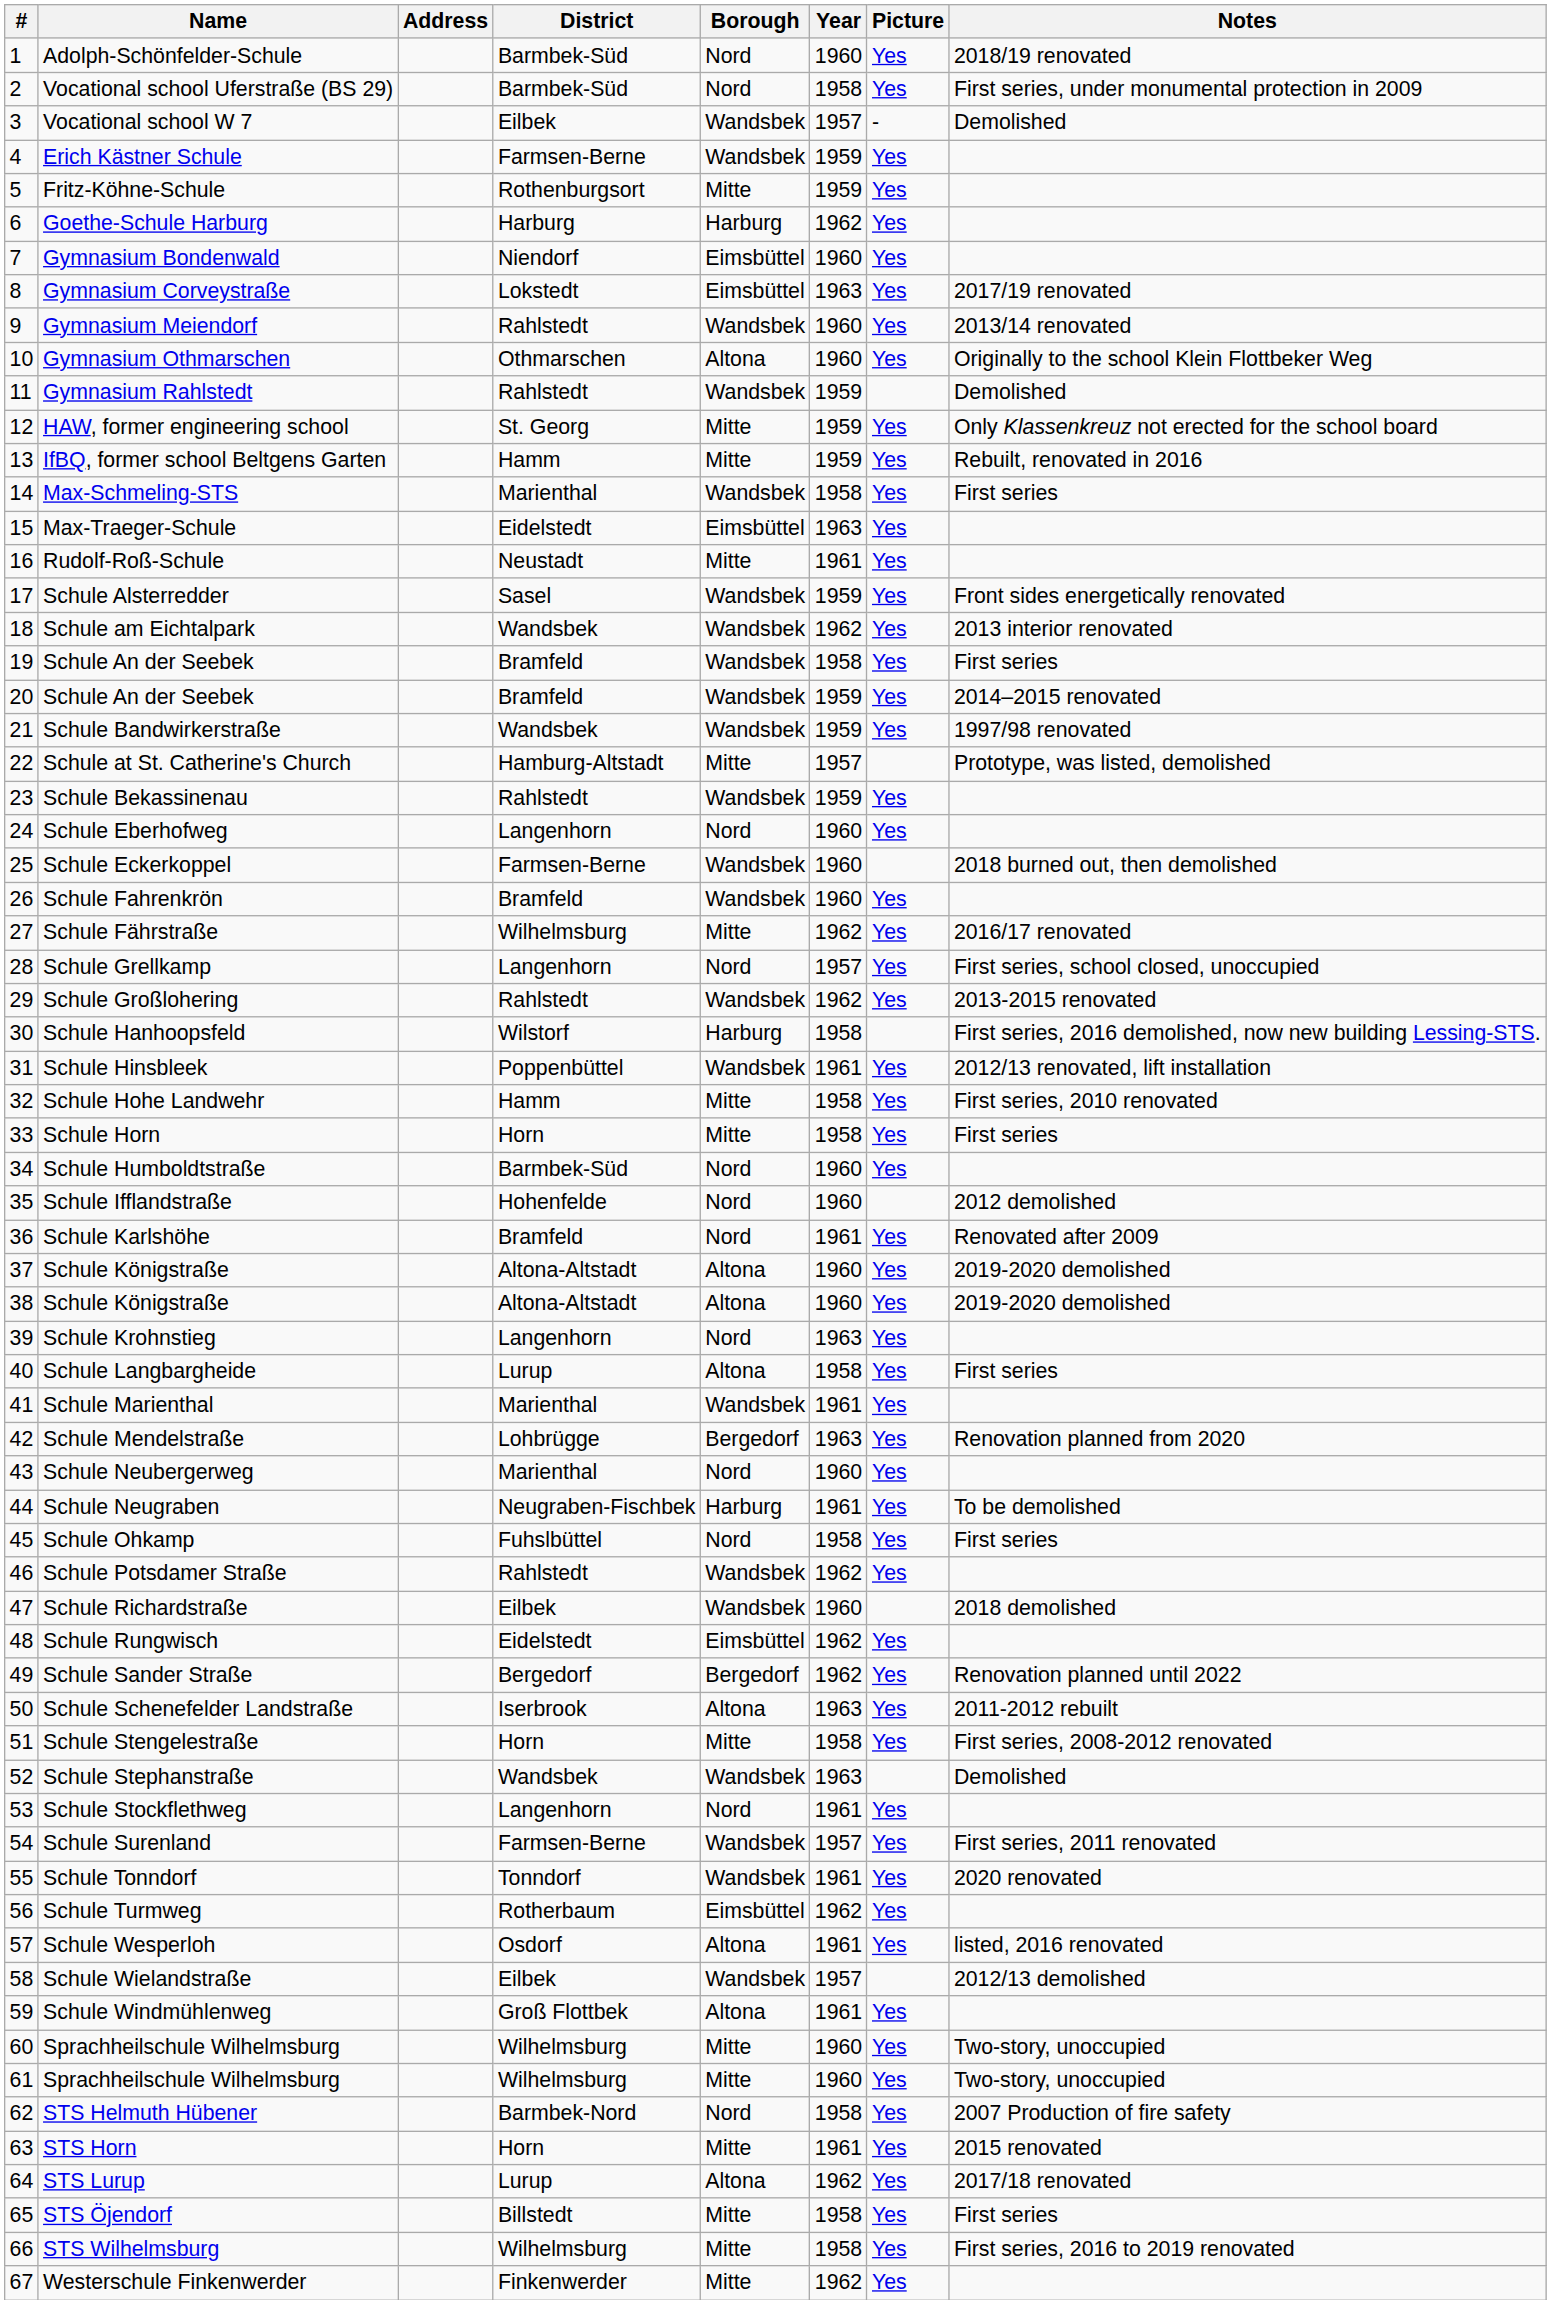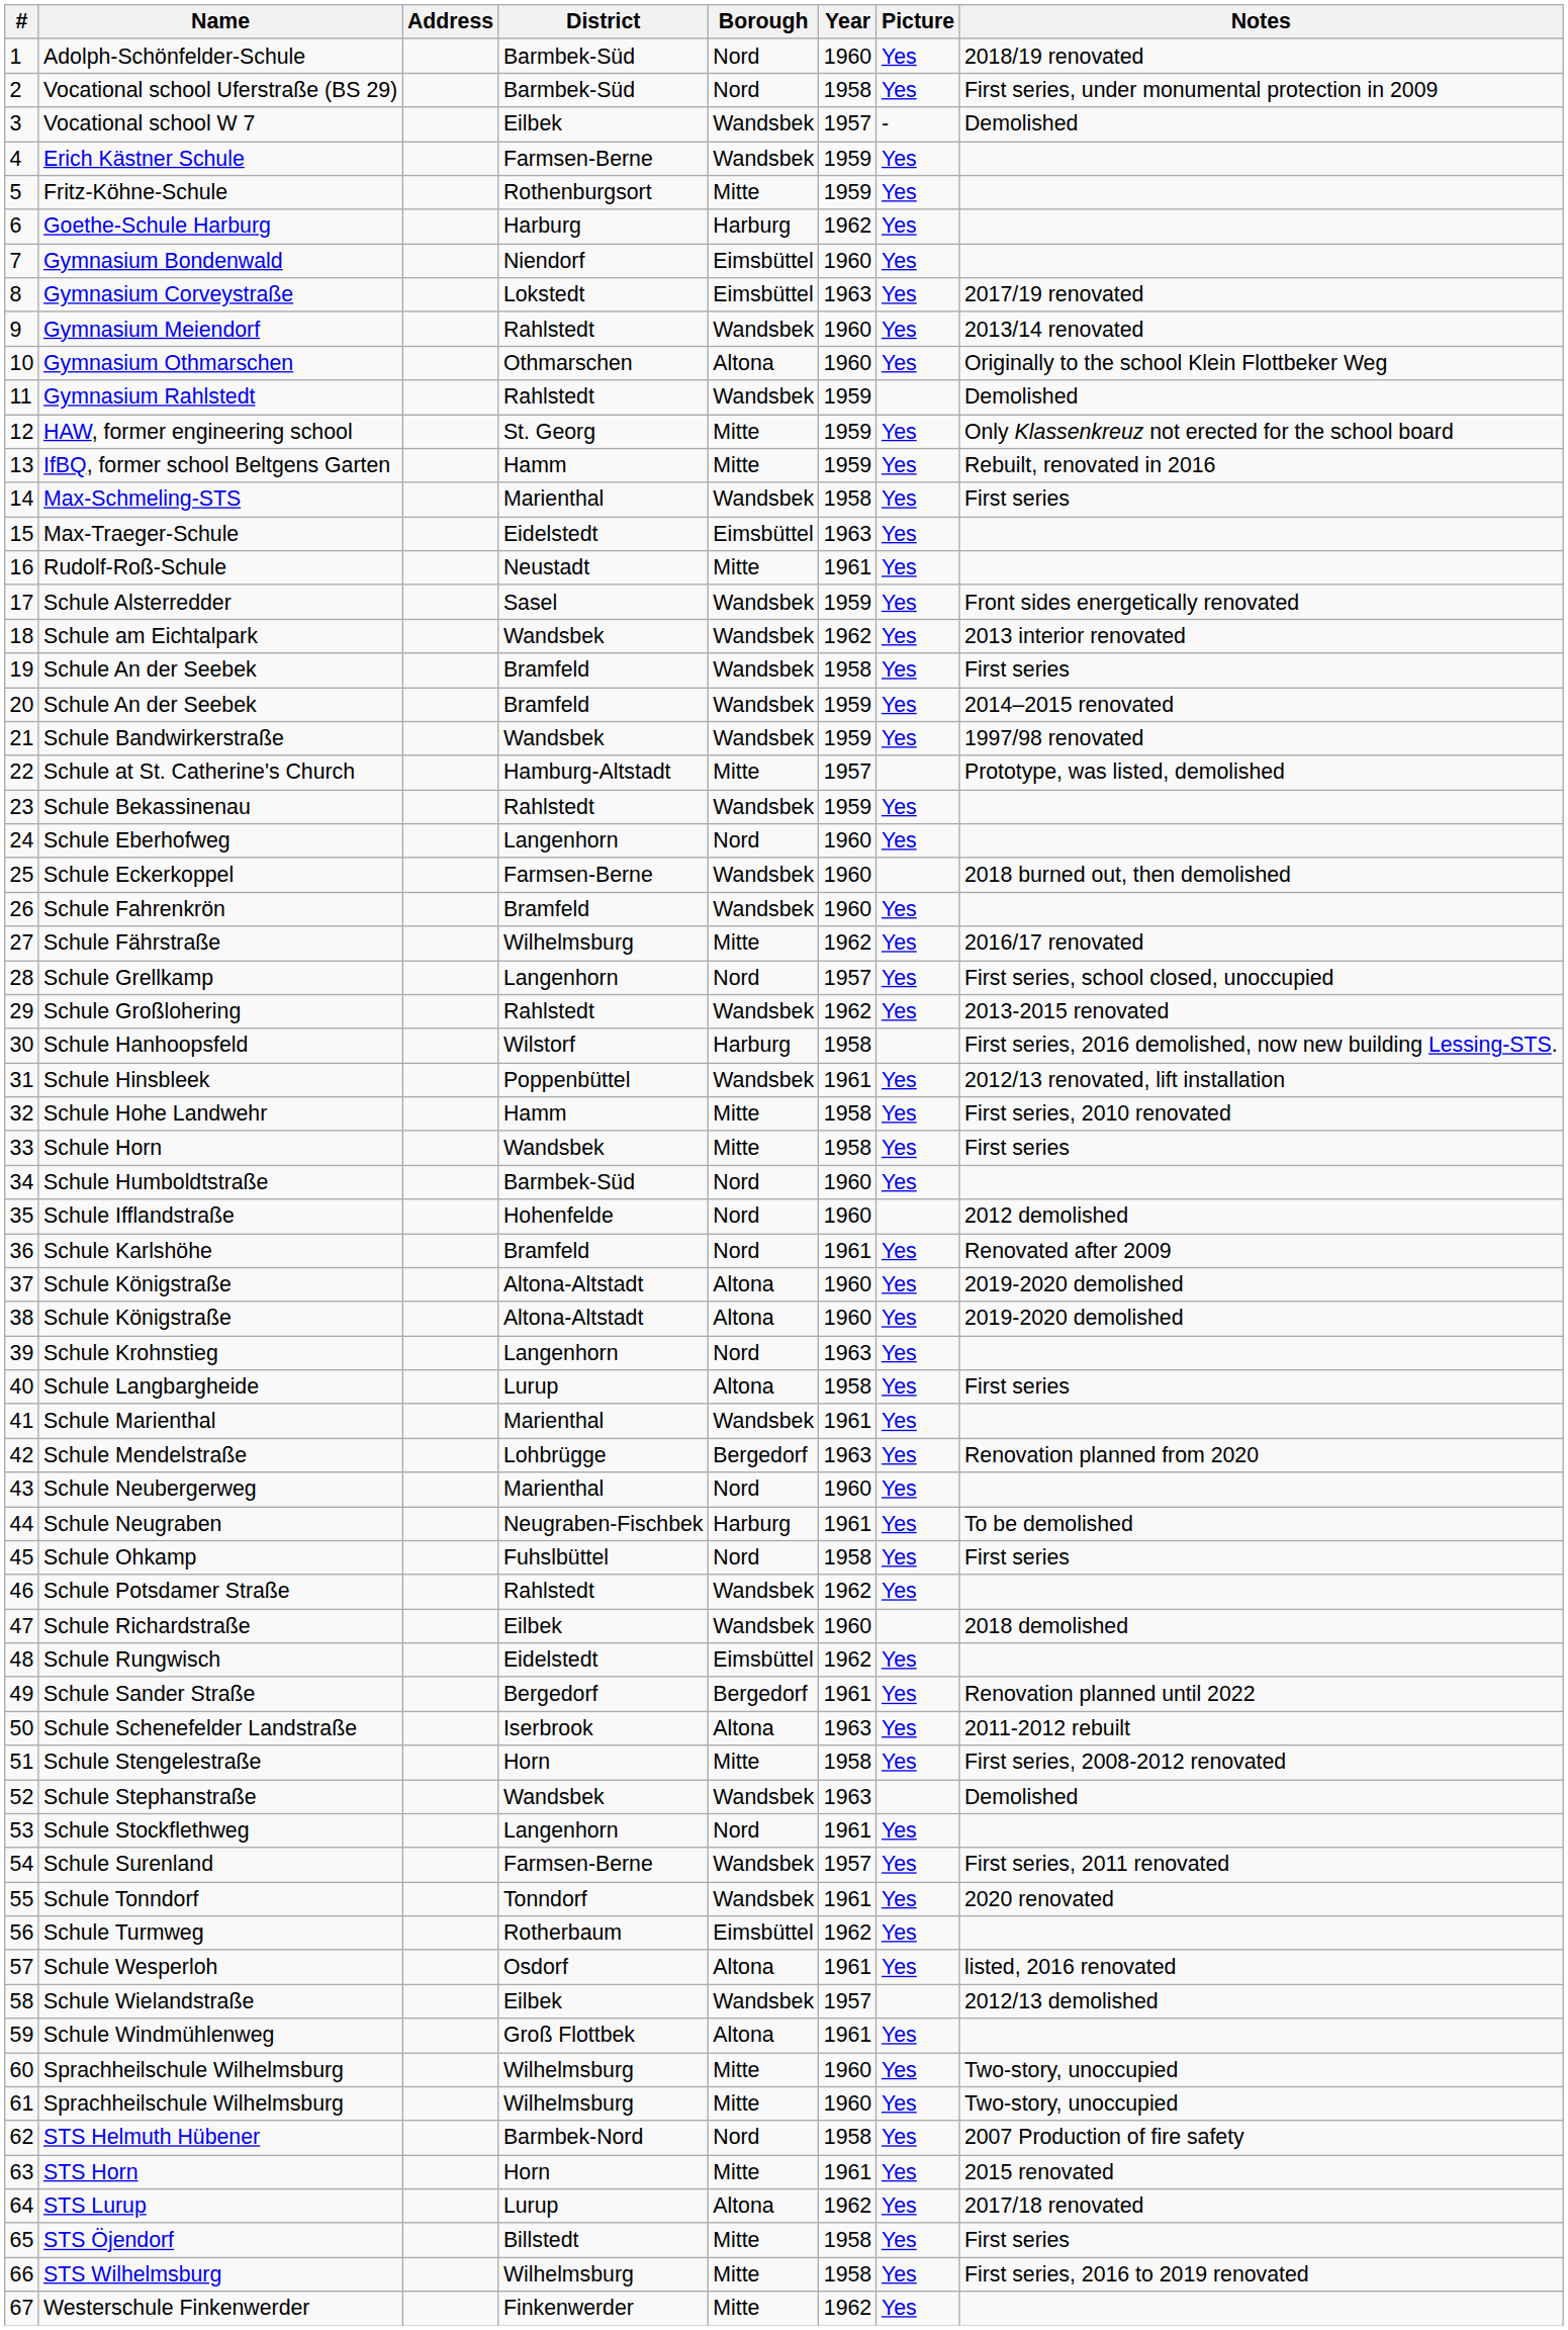Schule Horn | District: Horn -> Wandsbek
Schule Sander Straße | Year: 1962 -> 1961
